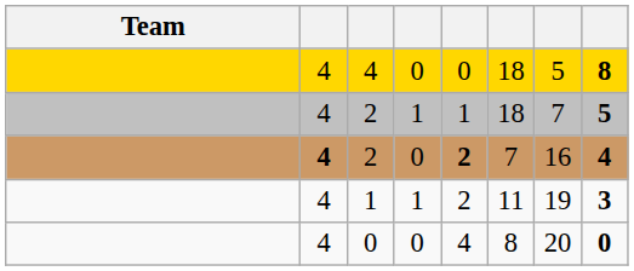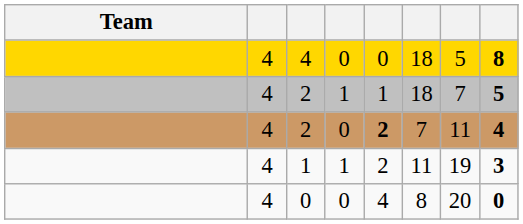2 / 0 | column 2: bold -> normal
2 / 0 | column 7: 16 -> 11
